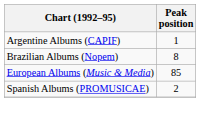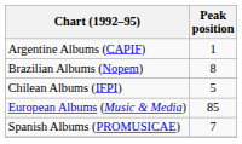+ row: Chilean Albums (IFPI) | 5
Spanish Albums (PROMUSICAE) | Peak position: 2 -> 7
